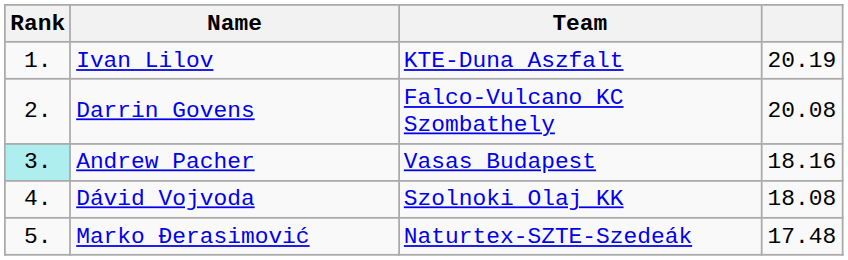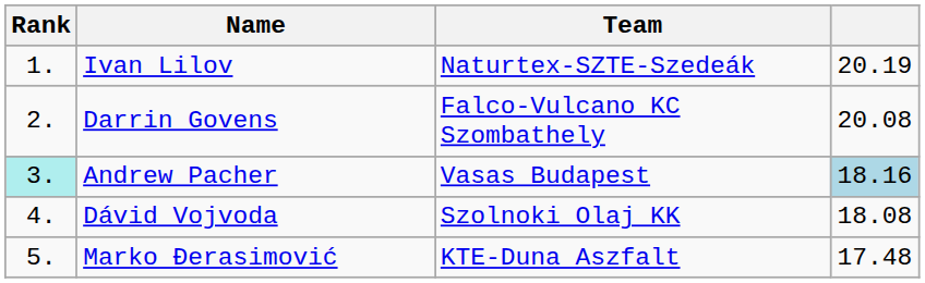Ivan Lilov | Team: KTE-Duna Aszfalt -> Naturtex-SZTE-Szedeák
Andrew Pacher | column 4: no background -> lightblue background
Marko Đerasimović | Team: Naturtex-SZTE-Szedeák -> KTE-Duna Aszfalt
